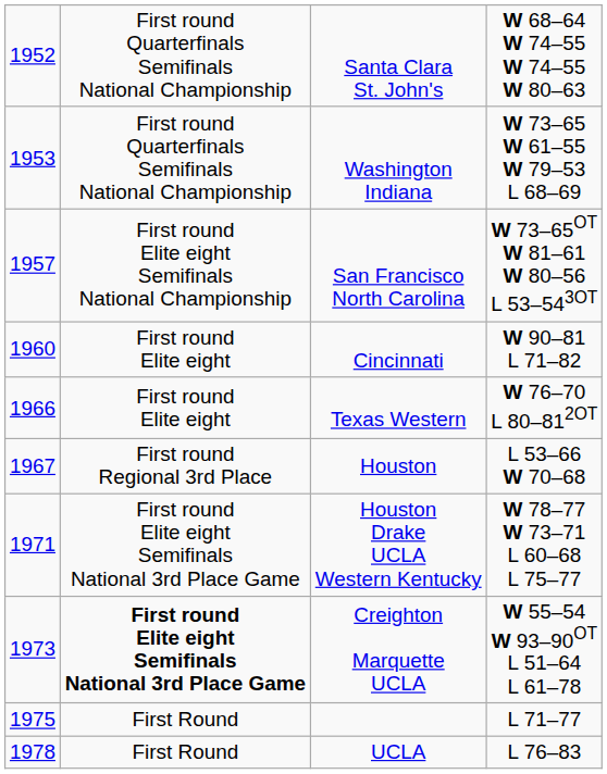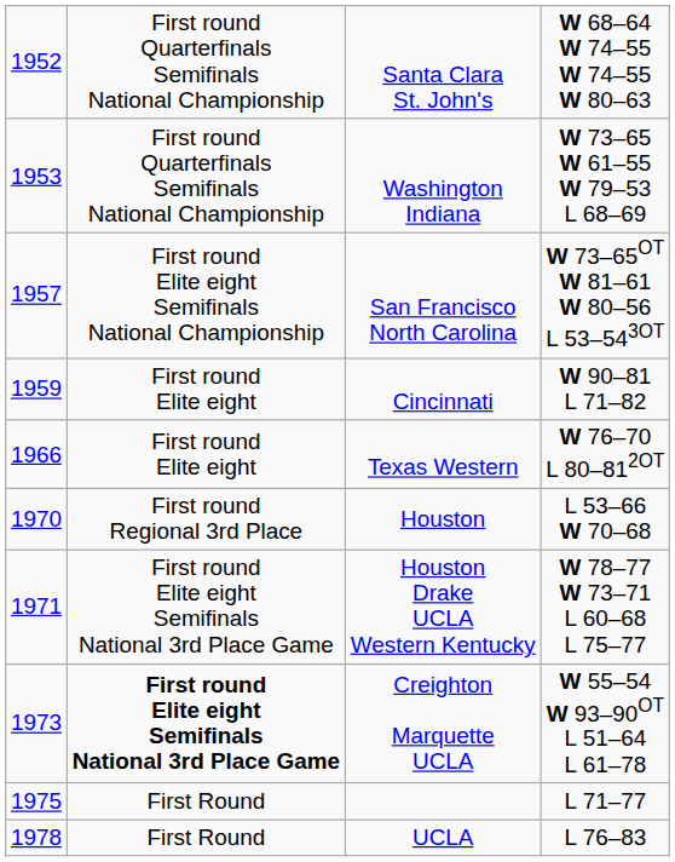Cincinnati | column 1: 1960 -> 1959
Houston | column 1: 1967 -> 1970
